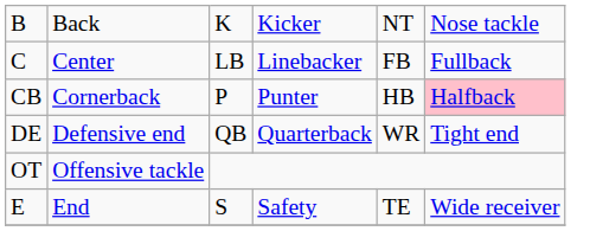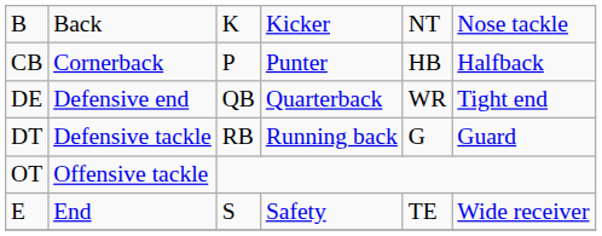- row: C | Center | LB | Linebacker | FB | Fullback
CB | column 6: pink background -> no background
+ row: DT | Defensive tackle | RB | Running back | G | Guard
